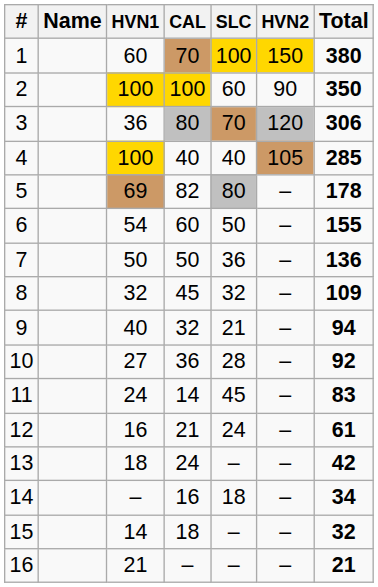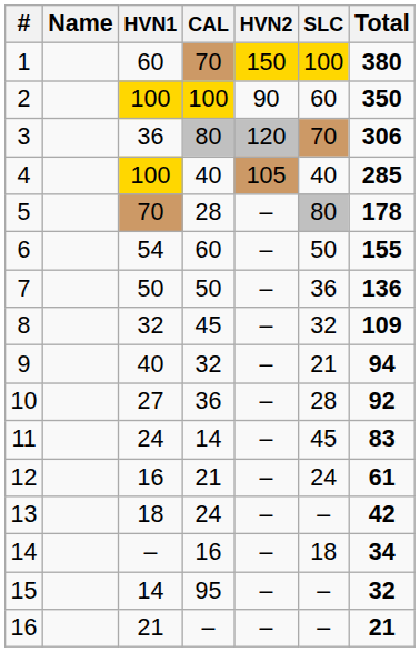columns swapped: SLC <-> HVN2
5 | HVN1: 69 -> 70
5 | CAL: 82 -> 28
15 | CAL: 18 -> 95
